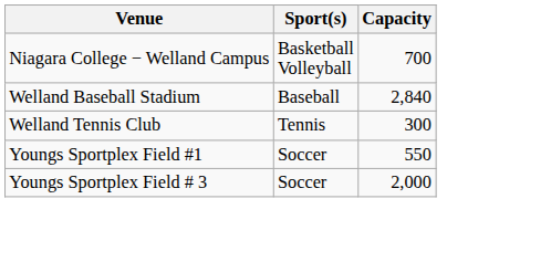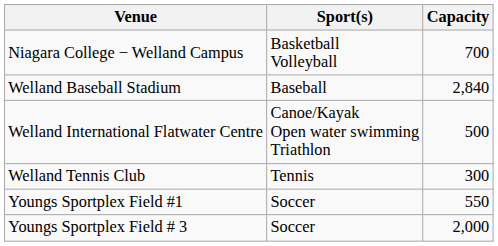+ row: Welland International Flatwater Centre | Canoe/Kayak Open water swimming Triathlon | 500
